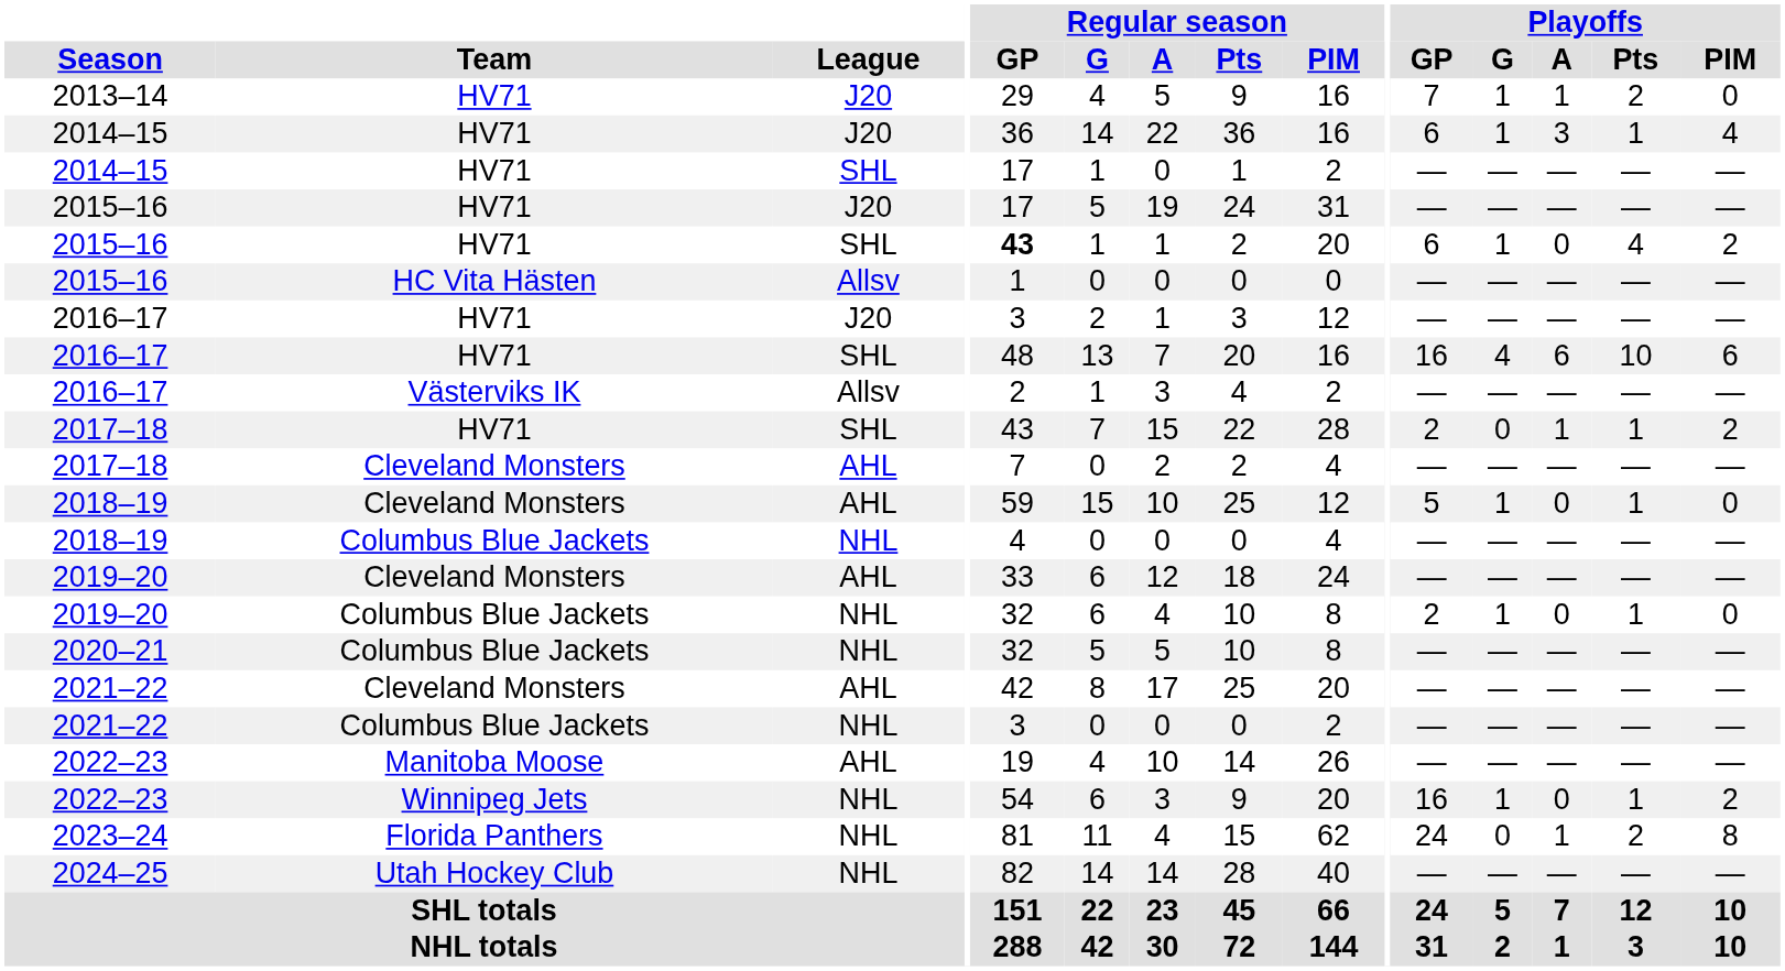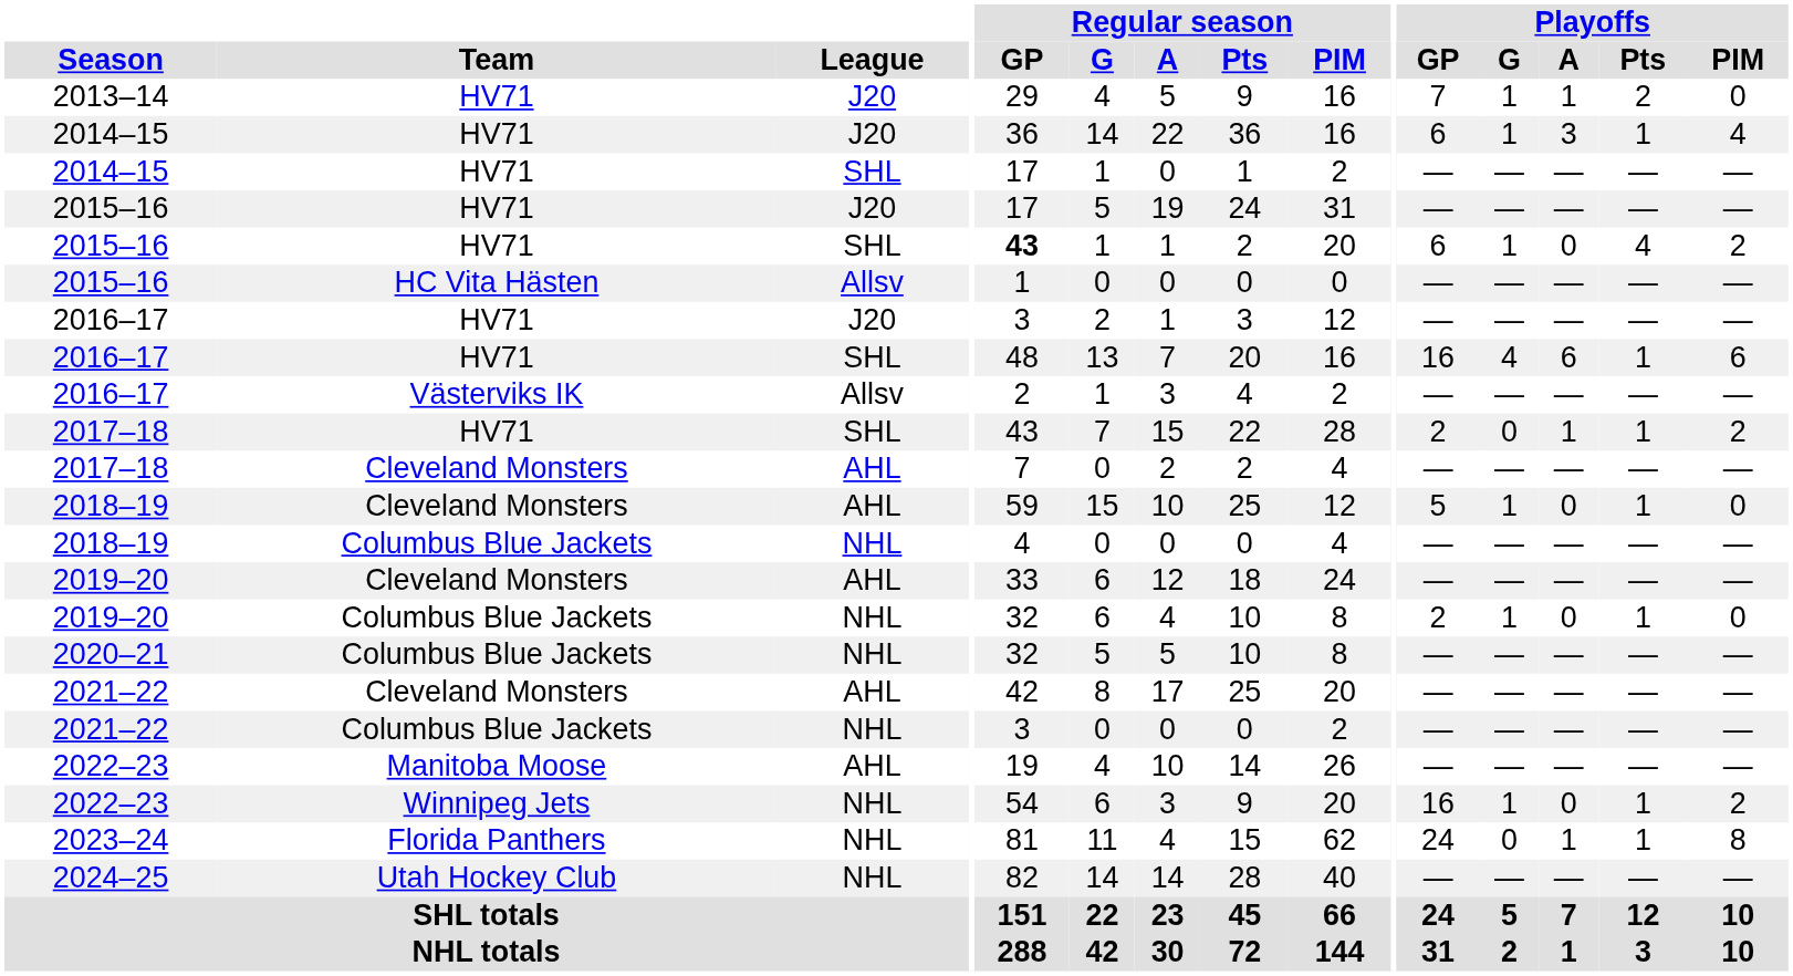2016–17 / SHL | Playoffs / Pts: 10 -> 1
2023–24 | Playoffs / Pts: 2 -> 1
